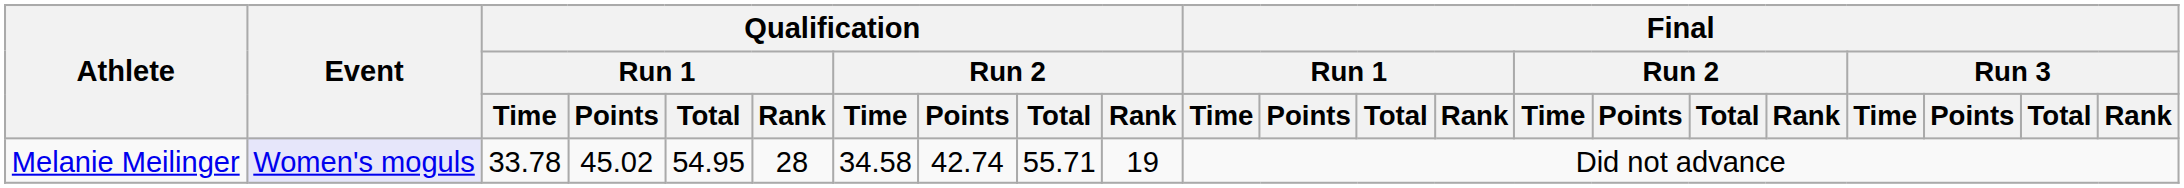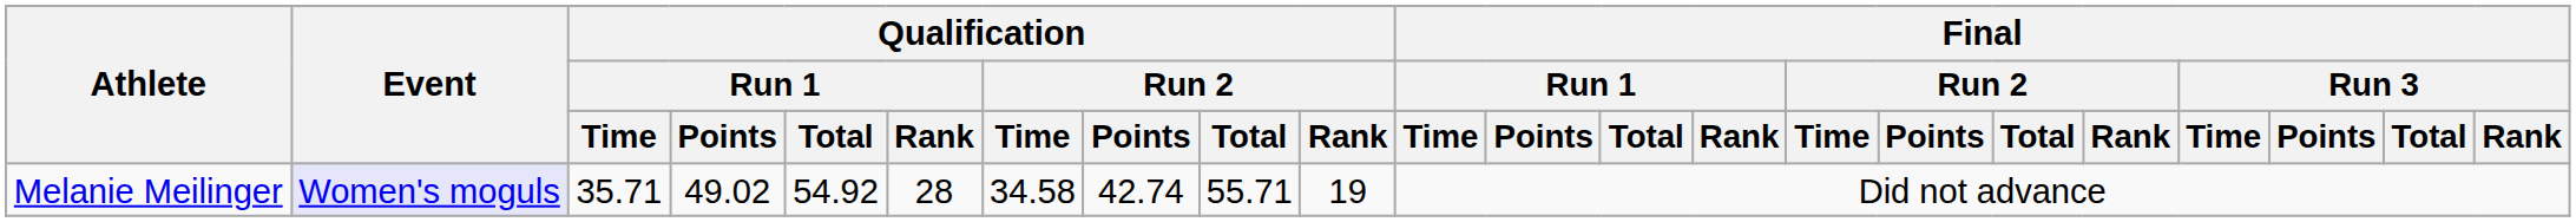Melanie Meilinger | Qualification / Run 1 / Time: 33.78 -> 35.71
Melanie Meilinger | Qualification / Run 1 / Points: 45.02 -> 49.02
Melanie Meilinger | Qualification / Run 1 / Total: 54.95 -> 54.92
